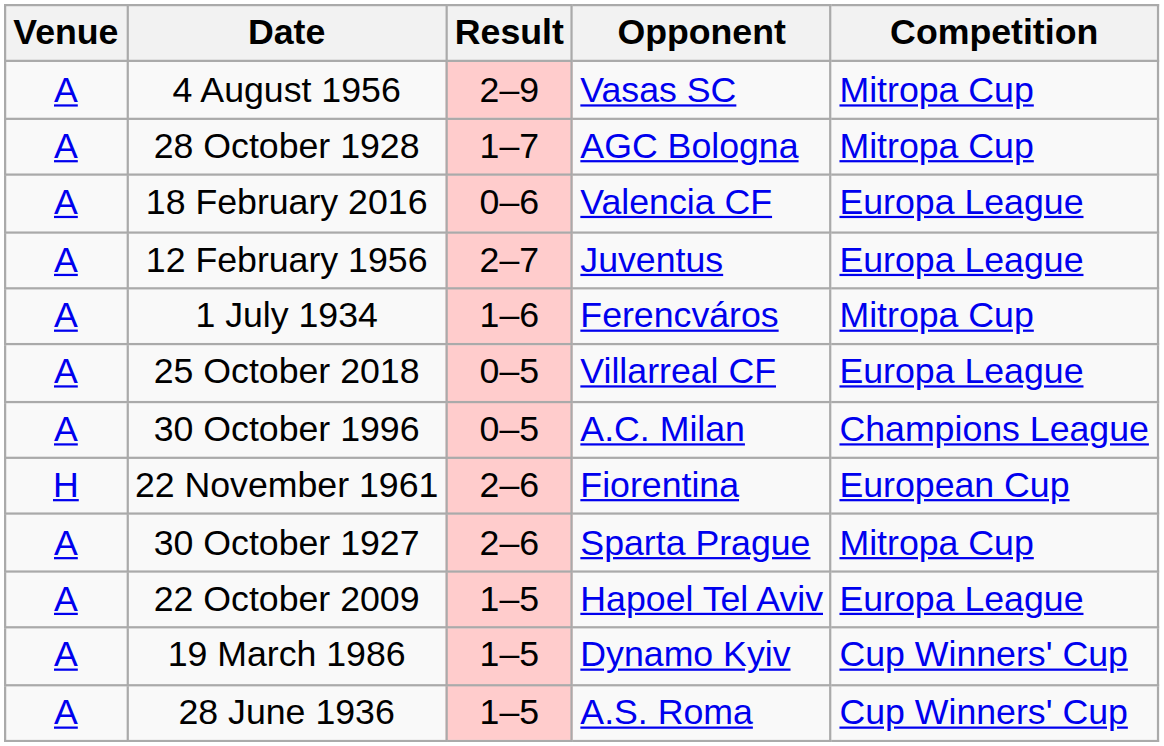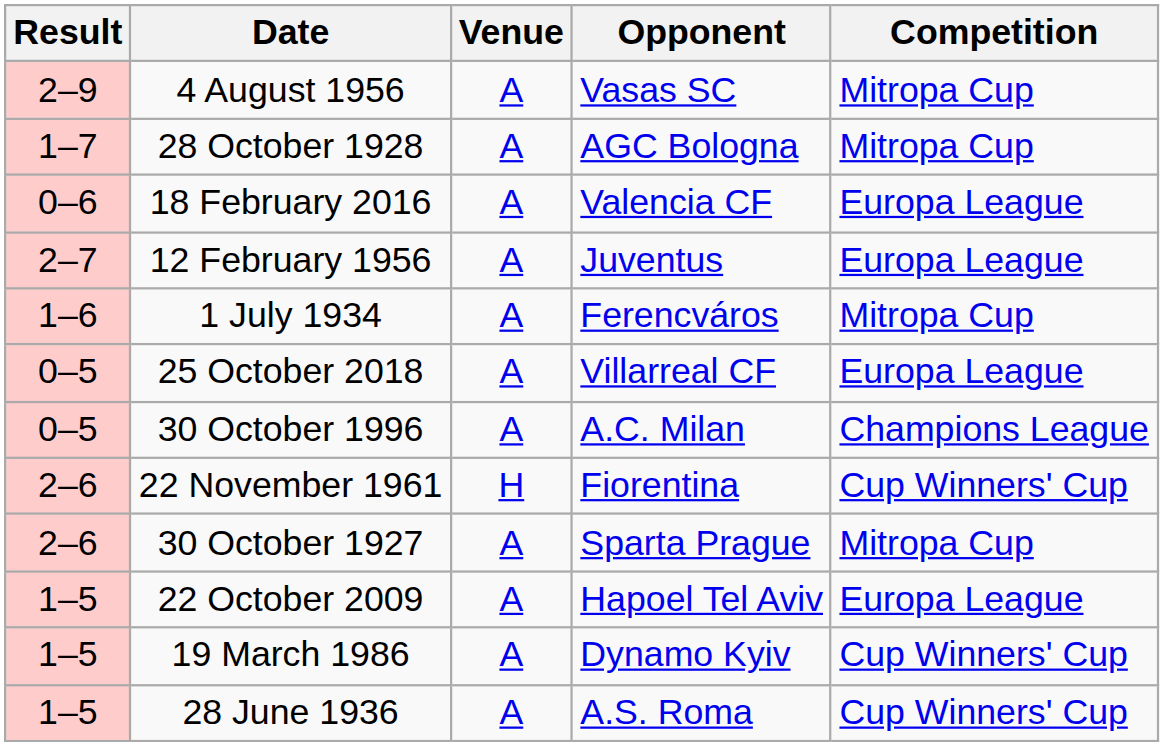columns swapped: Result <-> Venue
22 November 1961 | Competition: European Cup -> Cup Winners' Cup
